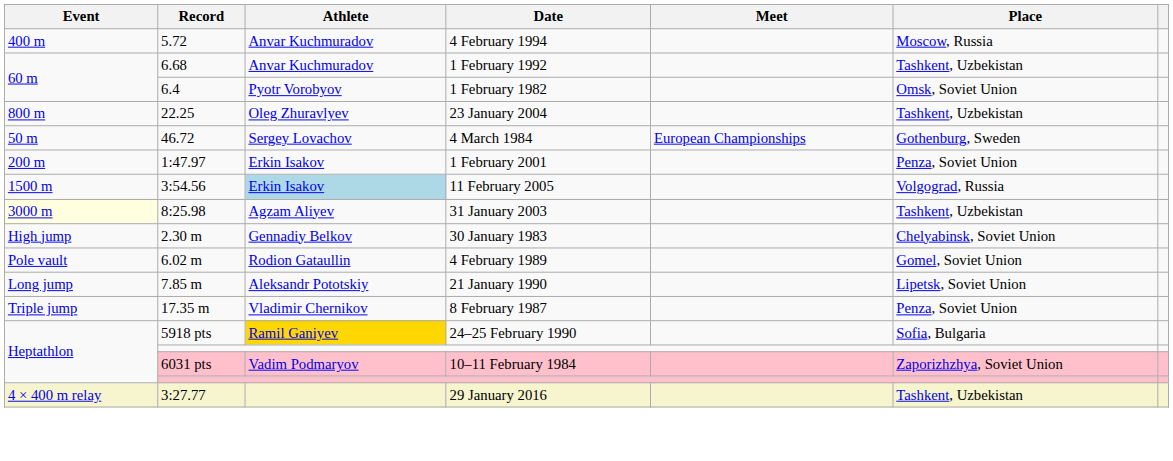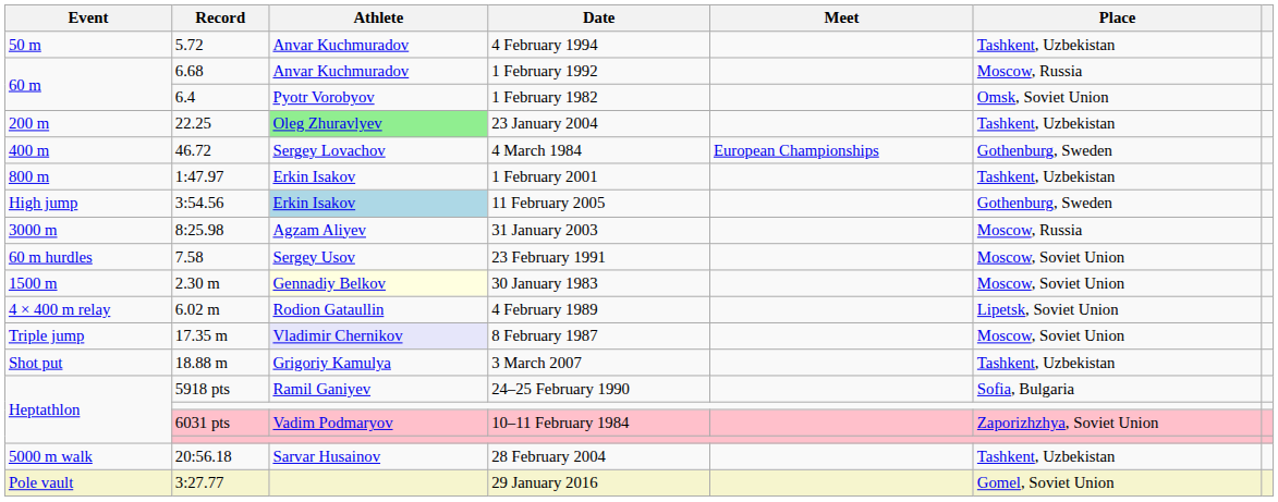4 February 1994 | Event: 400 m -> 50 m
4 February 1994 | Place: Moscow, Russia -> Tashkent, Uzbekistan
1 February 1992 | Place: Tashkent, Uzbekistan -> Moscow, Russia
23 January 2004 | Event: 800 m -> 200 m
23 January 2004 | Athlete: no background -> lightgreen background
4 March 1984 | Event: 50 m -> 400 m
1 February 2001 | Event: 200 m -> 800 m
1 February 2001 | Place: Penza, Soviet Union -> Tashkent, Uzbekistan
11 February 2005 | Event: 1500 m -> High jump
11 February 2005 | Place: Volgograd, Russia -> Gothenburg, Sweden
31 January 2003 | Event: lightyellow background -> no background
31 January 2003 | Place: Tashkent, Uzbekistan -> Moscow, Russia
+ row: 60 m hurdles | 7.58 | Sergey Usov | 23 February 1991 | Moscow, Soviet Union
30 January 1983 | Event: High jump -> 1500 m
30 January 1983 | Athlete: no background -> lightyellow background
30 January 1983 | Place: Chelyabinsk, Soviet Union -> Moscow, Soviet Union
4 February 1989 | Event: Pole vault -> 4 × 400 m relay
4 February 1989 | Place: Gomel, Soviet Union -> Lipetsk, Soviet Union
- row: Long jump | 7.85 m | Aleksandr Pototskiy | 21 January 1990 | Lipetsk, Soviet Union
8 February 1987 | Athlete: no background -> lavender background
8 February 1987 | Place: Penza, Soviet Union -> Moscow, Soviet Union
+ row: Shot put | 18.88 m | Grigoriy Kamulya | 3 March 2007 | Tashkent, Uzbekistan
24–25 February 1990 | Athlete: gold background -> no background
+ row: 5000 m walk | 20:56.18 | Sarvar Husainov | 28 February 2004 | Tashkent, Uzbekistan
29 January 2016 | Event: 4 × 400 m relay -> Pole vault
29 January 2016 | Place: Tashkent, Uzbekistan -> Gomel, Soviet Union
